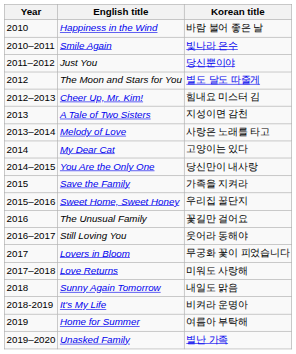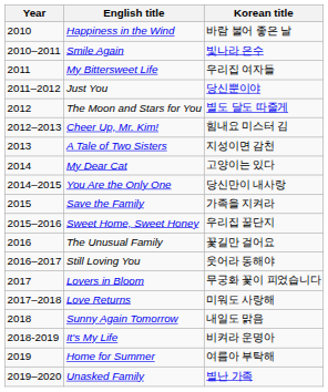+ row: 2011 | My Bittersweet Life | 우리집 여자들
- row: 2013–2014 | Melody of Love | 사랑은 노래를 타고
